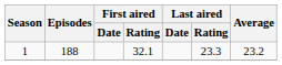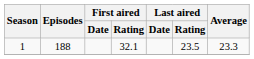1 | Last aired / Rating: 23.3 -> 23.5
1 | Average: 23.2 -> 23.3
